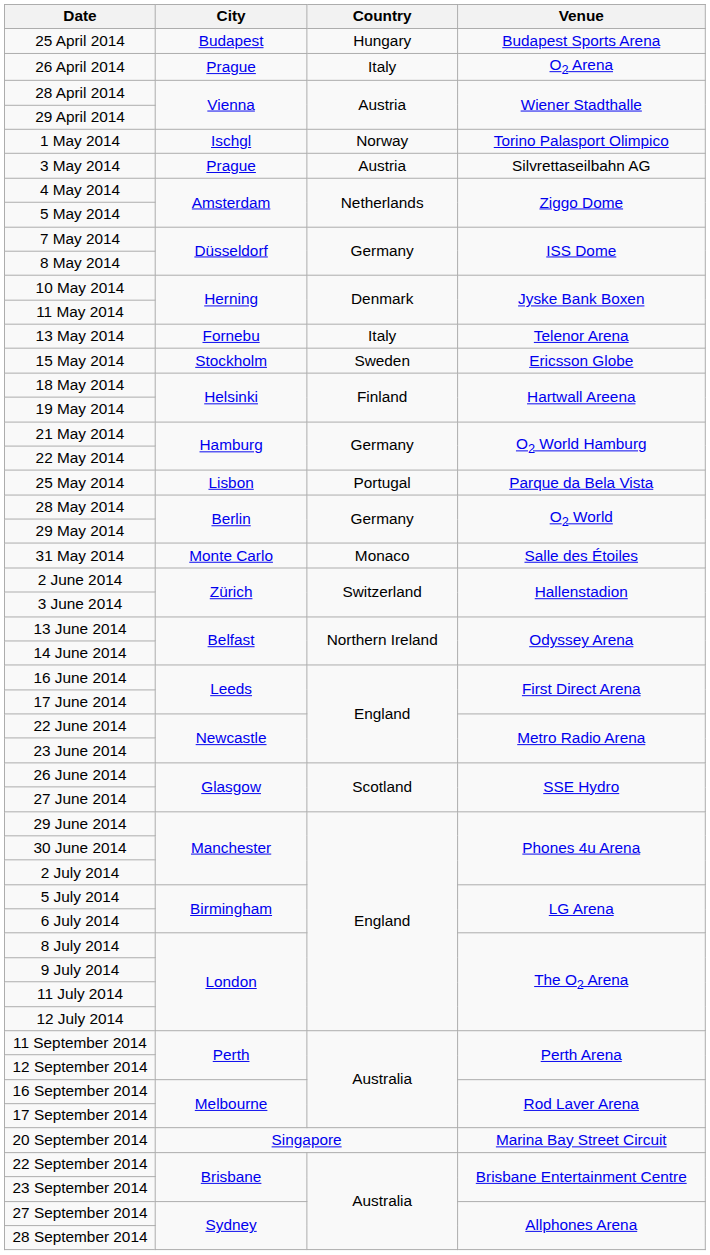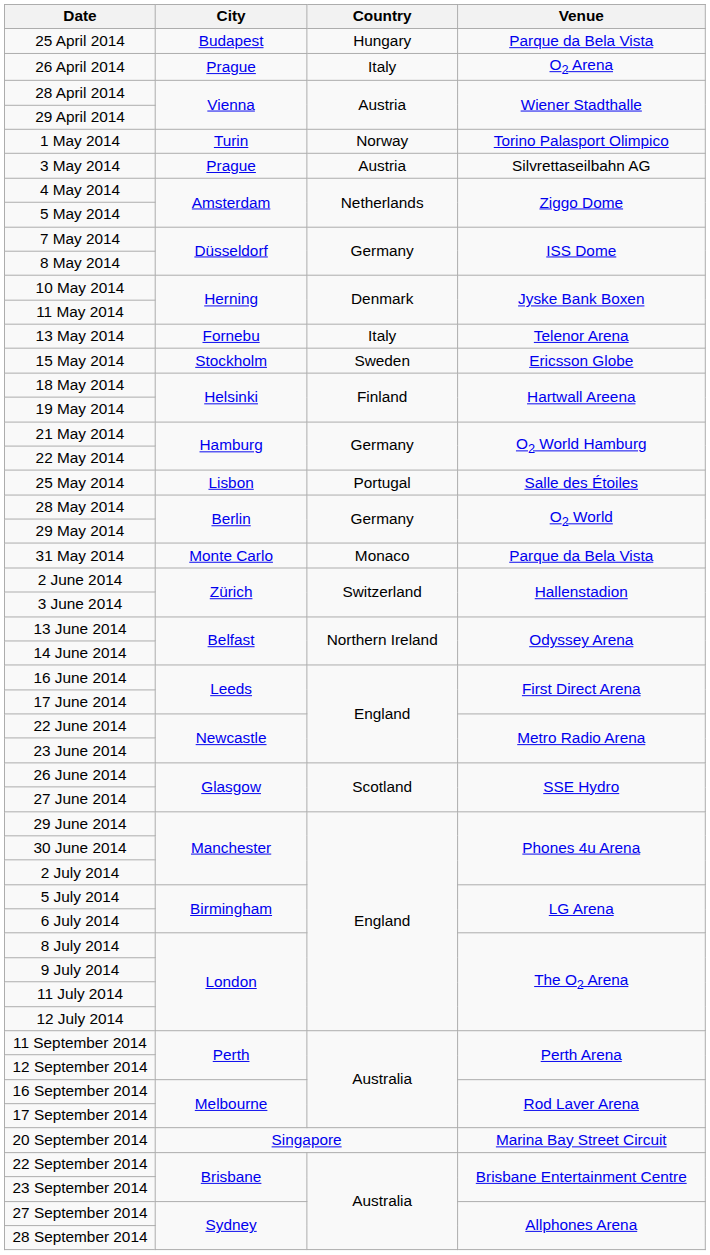25 April 2014 | Venue: Budapest Sports Arena -> Parque da Bela Vista
1 May 2014 | City: Ischgl -> Turin
25 May 2014 | Venue: Parque da Bela Vista -> Salle des Étoiles
31 May 2014 | Venue: Salle des Étoiles -> Parque da Bela Vista
